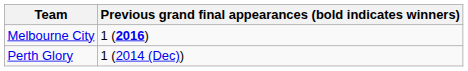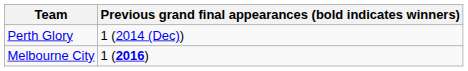rows swapped: Melbourne City <-> Perth Glory
